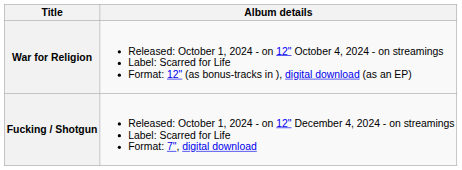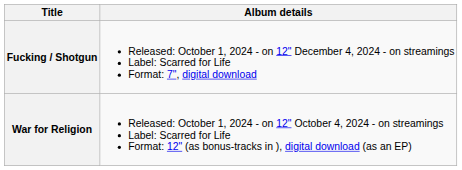rows swapped: War for Religion <-> Fucking / Shotgun
